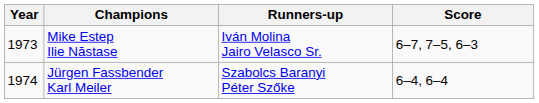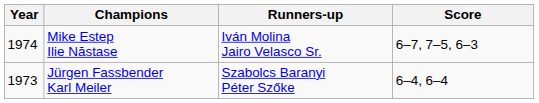Mike Estep Ilie Năstase | Year: 1973 -> 1974
Jürgen Fassbender Karl Meiler | Year: 1974 -> 1973
